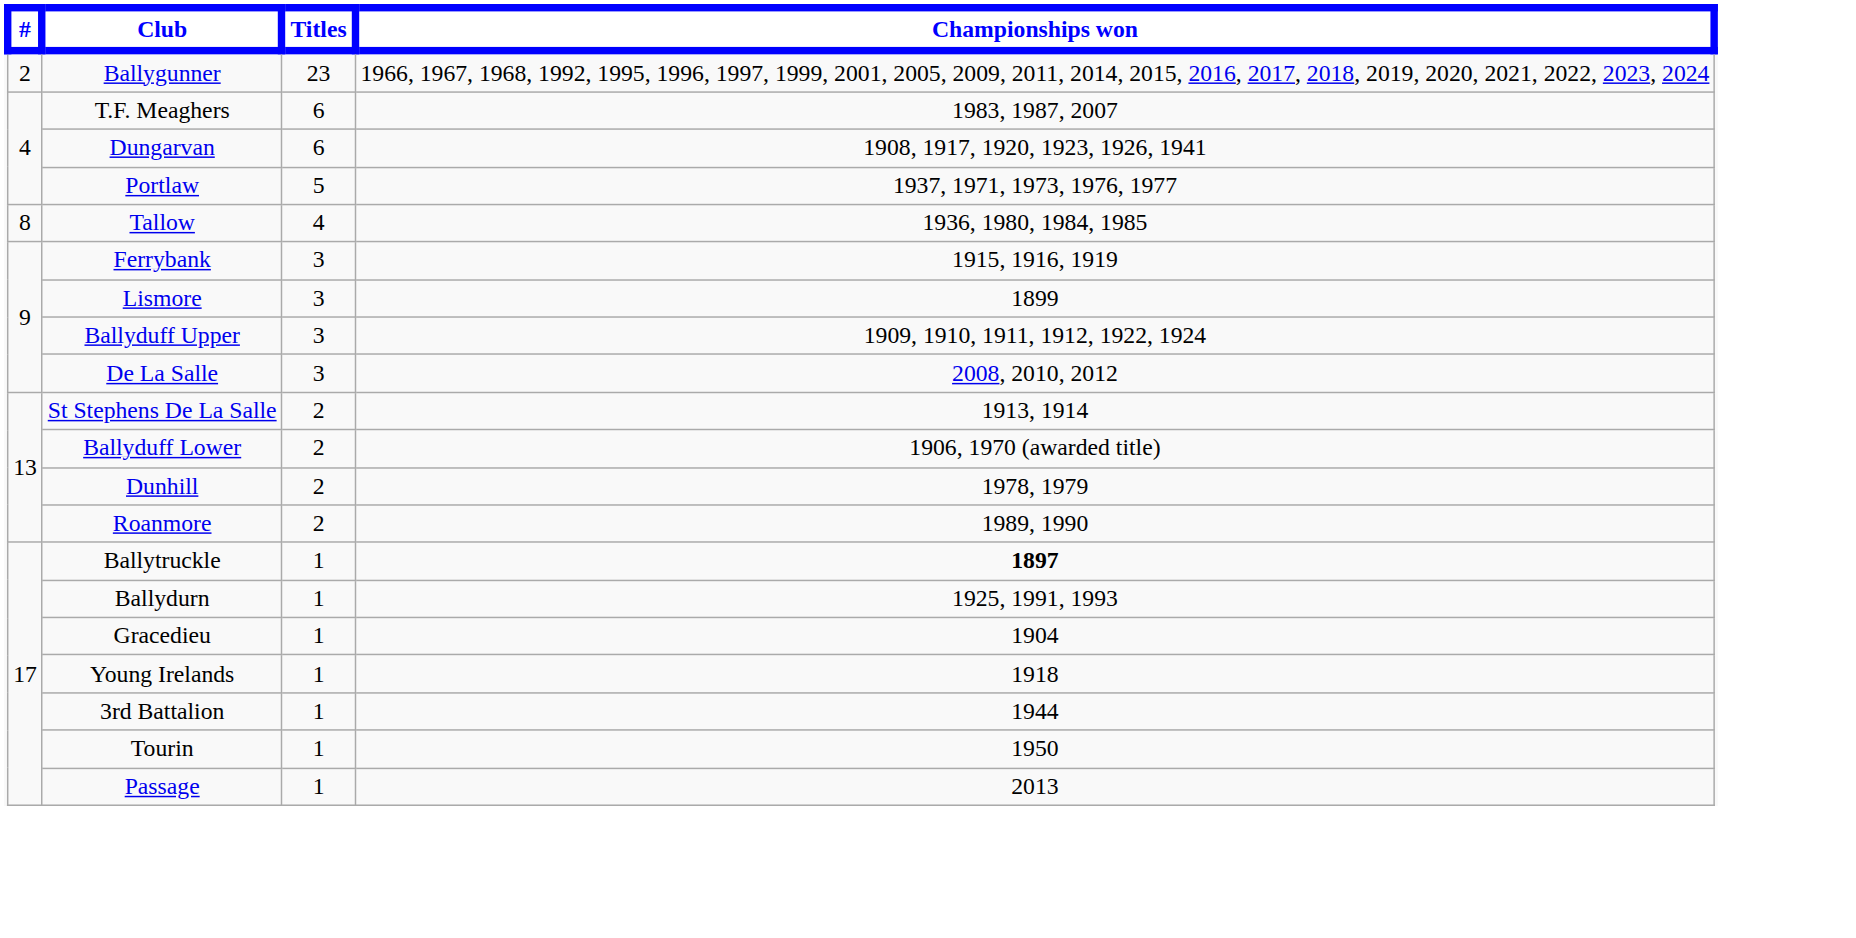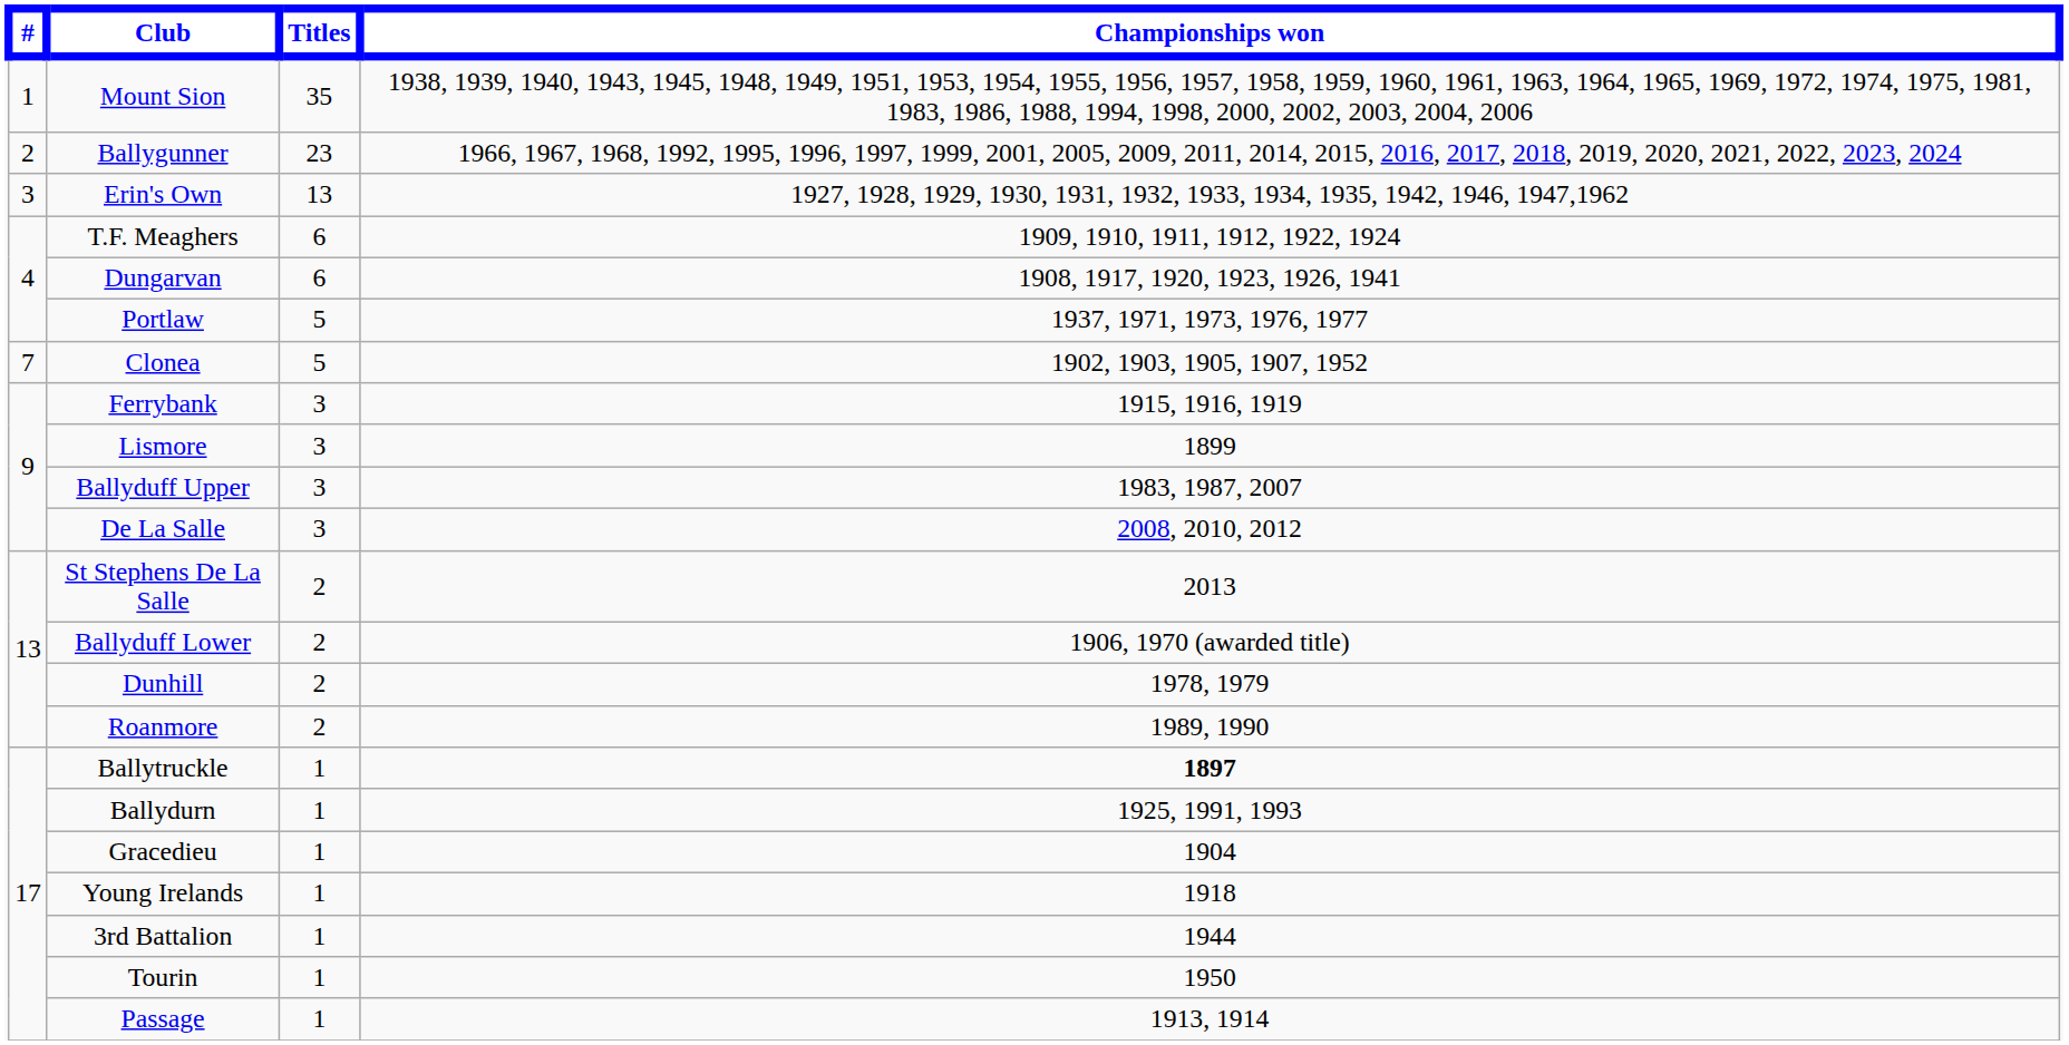+ row: 1 | Mount Sion | 35 | 1938, 1939, 1940, 1943, 1945, 1948, 1949, 1951, 1953, 1954, 1955, 1956, 1957, 1958, 1959, 1960, 1961, 1963, 1964, 1965, 1969, 1972, 1974, 1975, 1981, 1983, 1986, 1988, 1994, 1998, 2000, 2002, 2003, 2004, 2006
+ row: 3 | Erin's Own | 13 | 1927, 1928, 1929, 1930, 1931, 1932, 1933, 1934, 1935, 1942, 1946, 1947,1962
T.F. Meaghers | Championships won: 1983, 1987, 2007 -> 1909, 1910, 1911, 1912, 1922, 1924
+ row: 7 | Clonea | 5 | 1902, 1903, 1905, 1907, 1952
- row: 8 | Tallow | 4 | 1936, 1980, 1984, 1985
Ballyduff Upper | Championships won: 1909, 1910, 1911, 1912, 1922, 1924 -> 1983, 1987, 2007
St Stephens De La Salle | Championships won: 1913, 1914 -> 2013
Passage | Championships won: 2013 -> 1913, 1914
